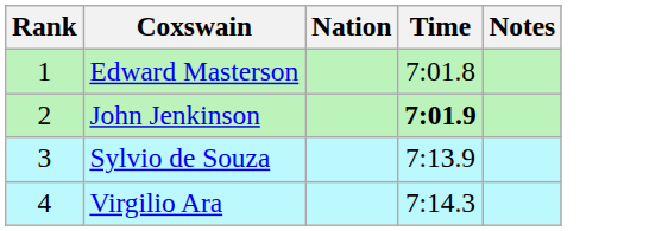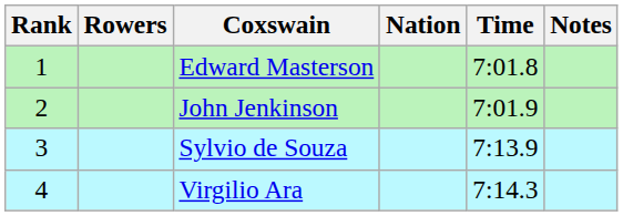+ column: Rowers
John Jenkinson | Time: bold -> normal
